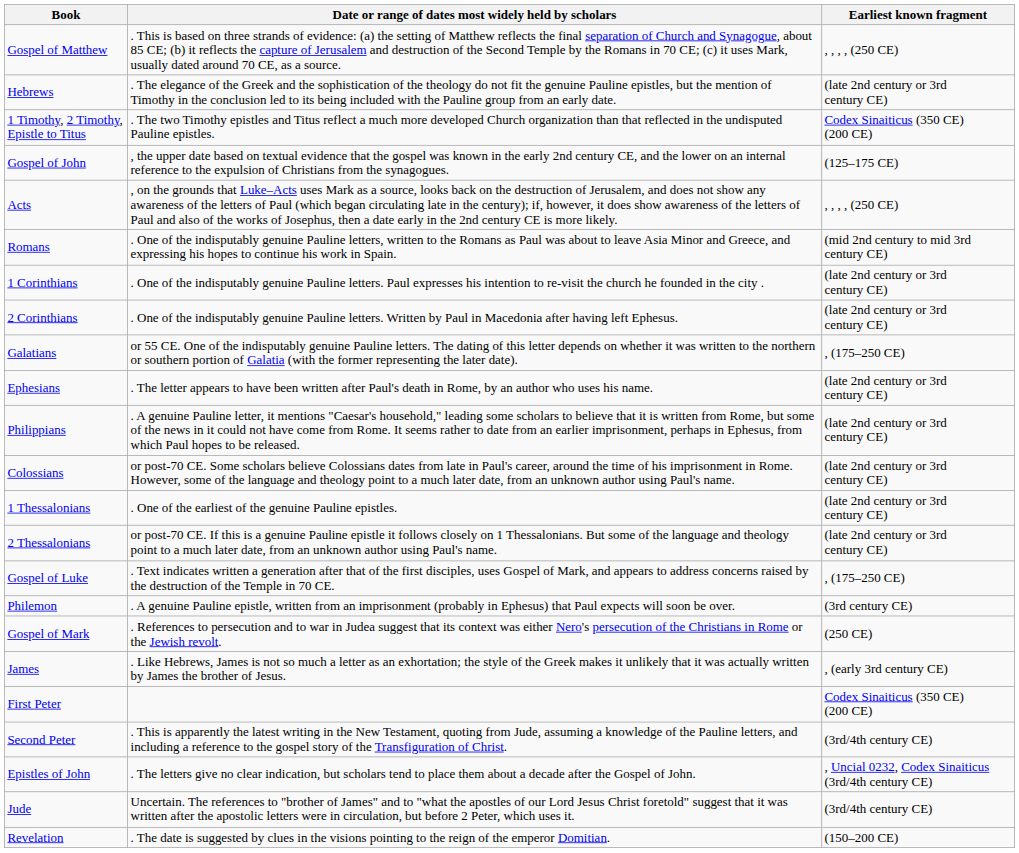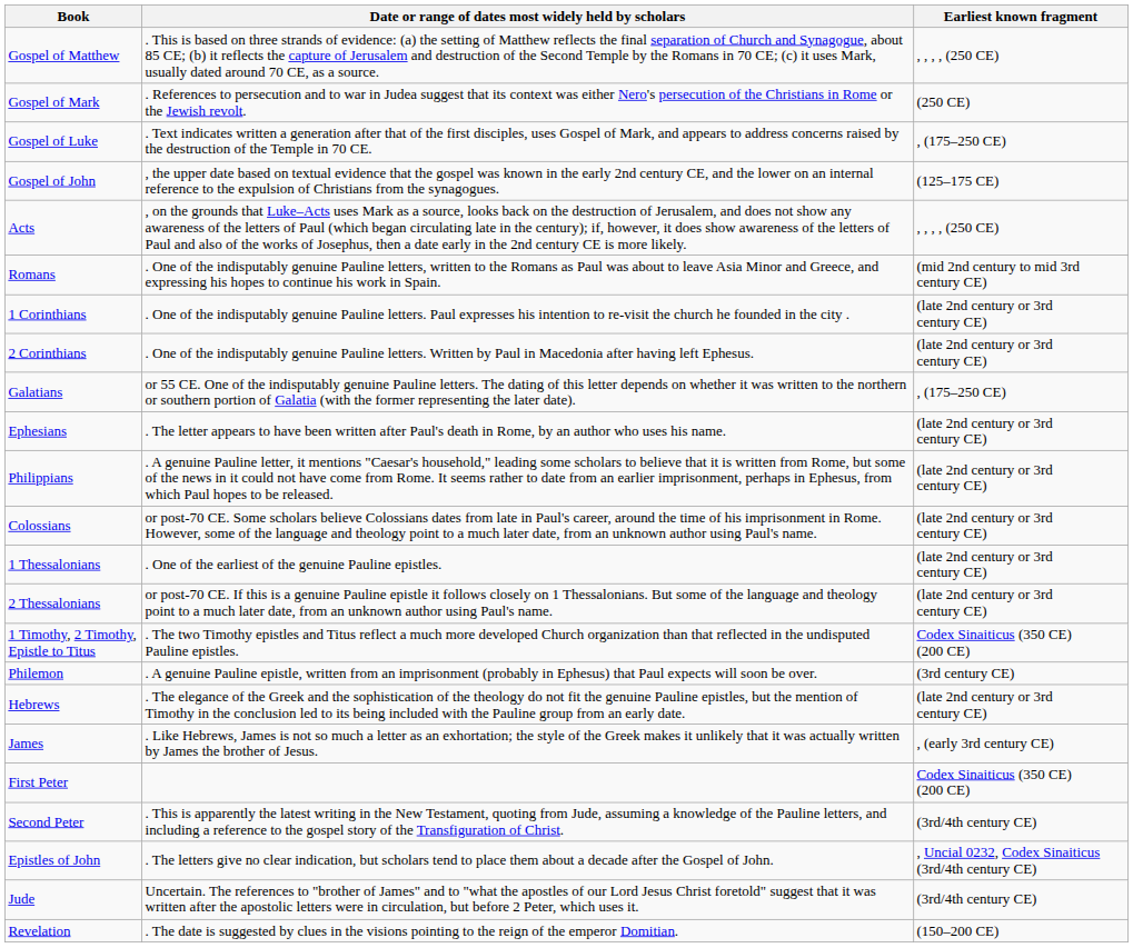rows swapped: Gospel of Mark <-> Hebrews
rows swapped: Gospel of Luke <-> 1 Timothy, 2 Timothy, Epistle to Titus
